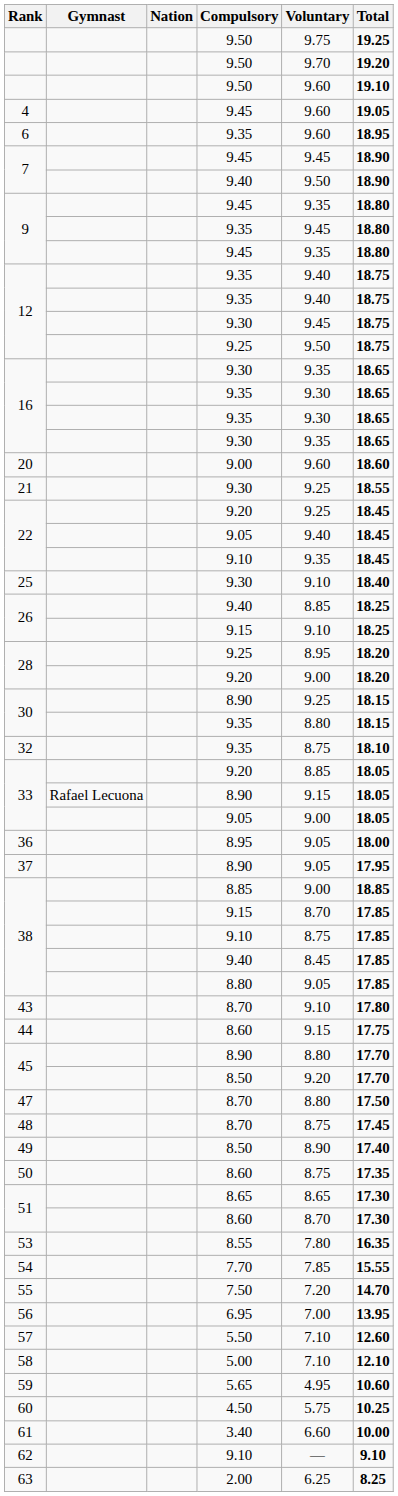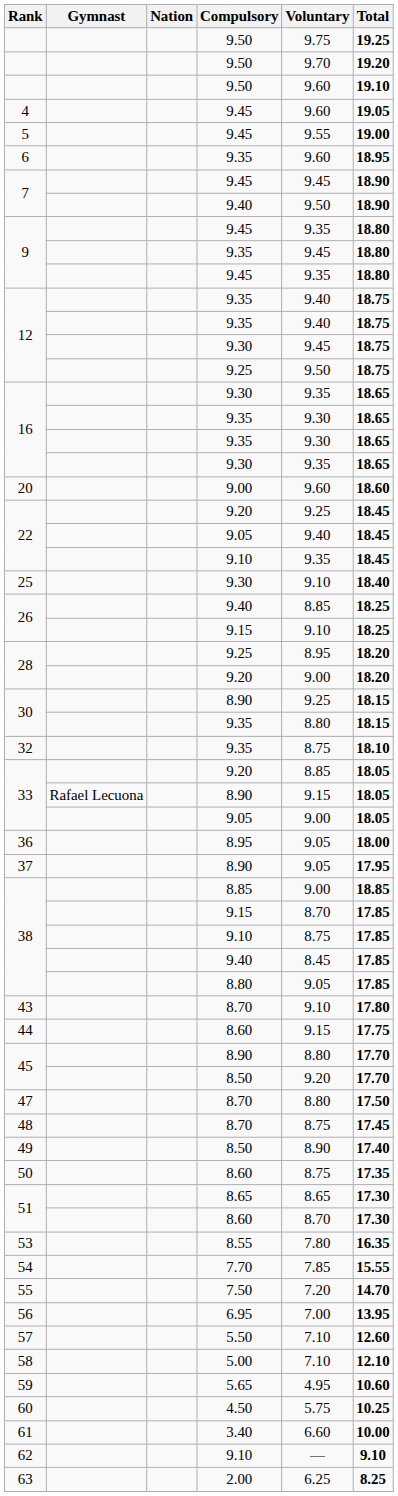+ row: 5 | 9.45 | 9.55 | 19.00
- row: 21 | 9.30 | 9.25 | 18.55
